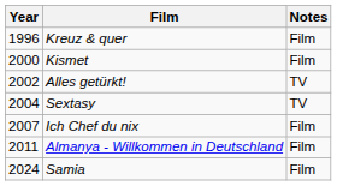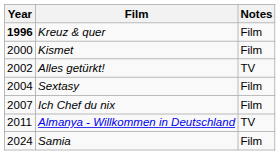Kreuz & quer | Year: normal -> bold
Sextasy | Notes: TV -> Film
Almanya - Willkommen in Deutschland | Notes: Film -> TV
